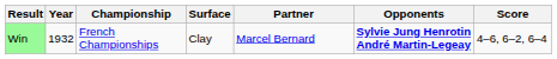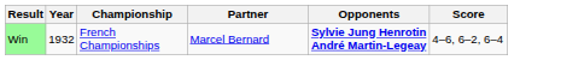- column: Surface | Clay
